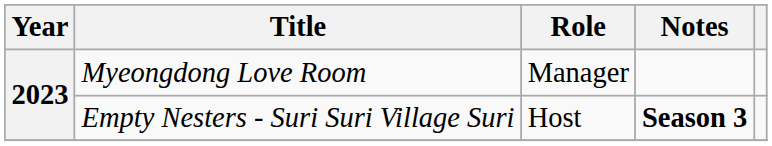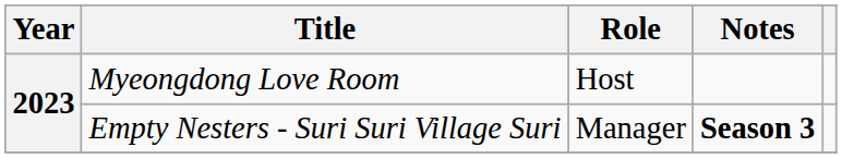Myeongdong Love Room | Role: Manager -> Host
Empty Nesters - Suri Suri Village Suri | Role: Host -> Manager
